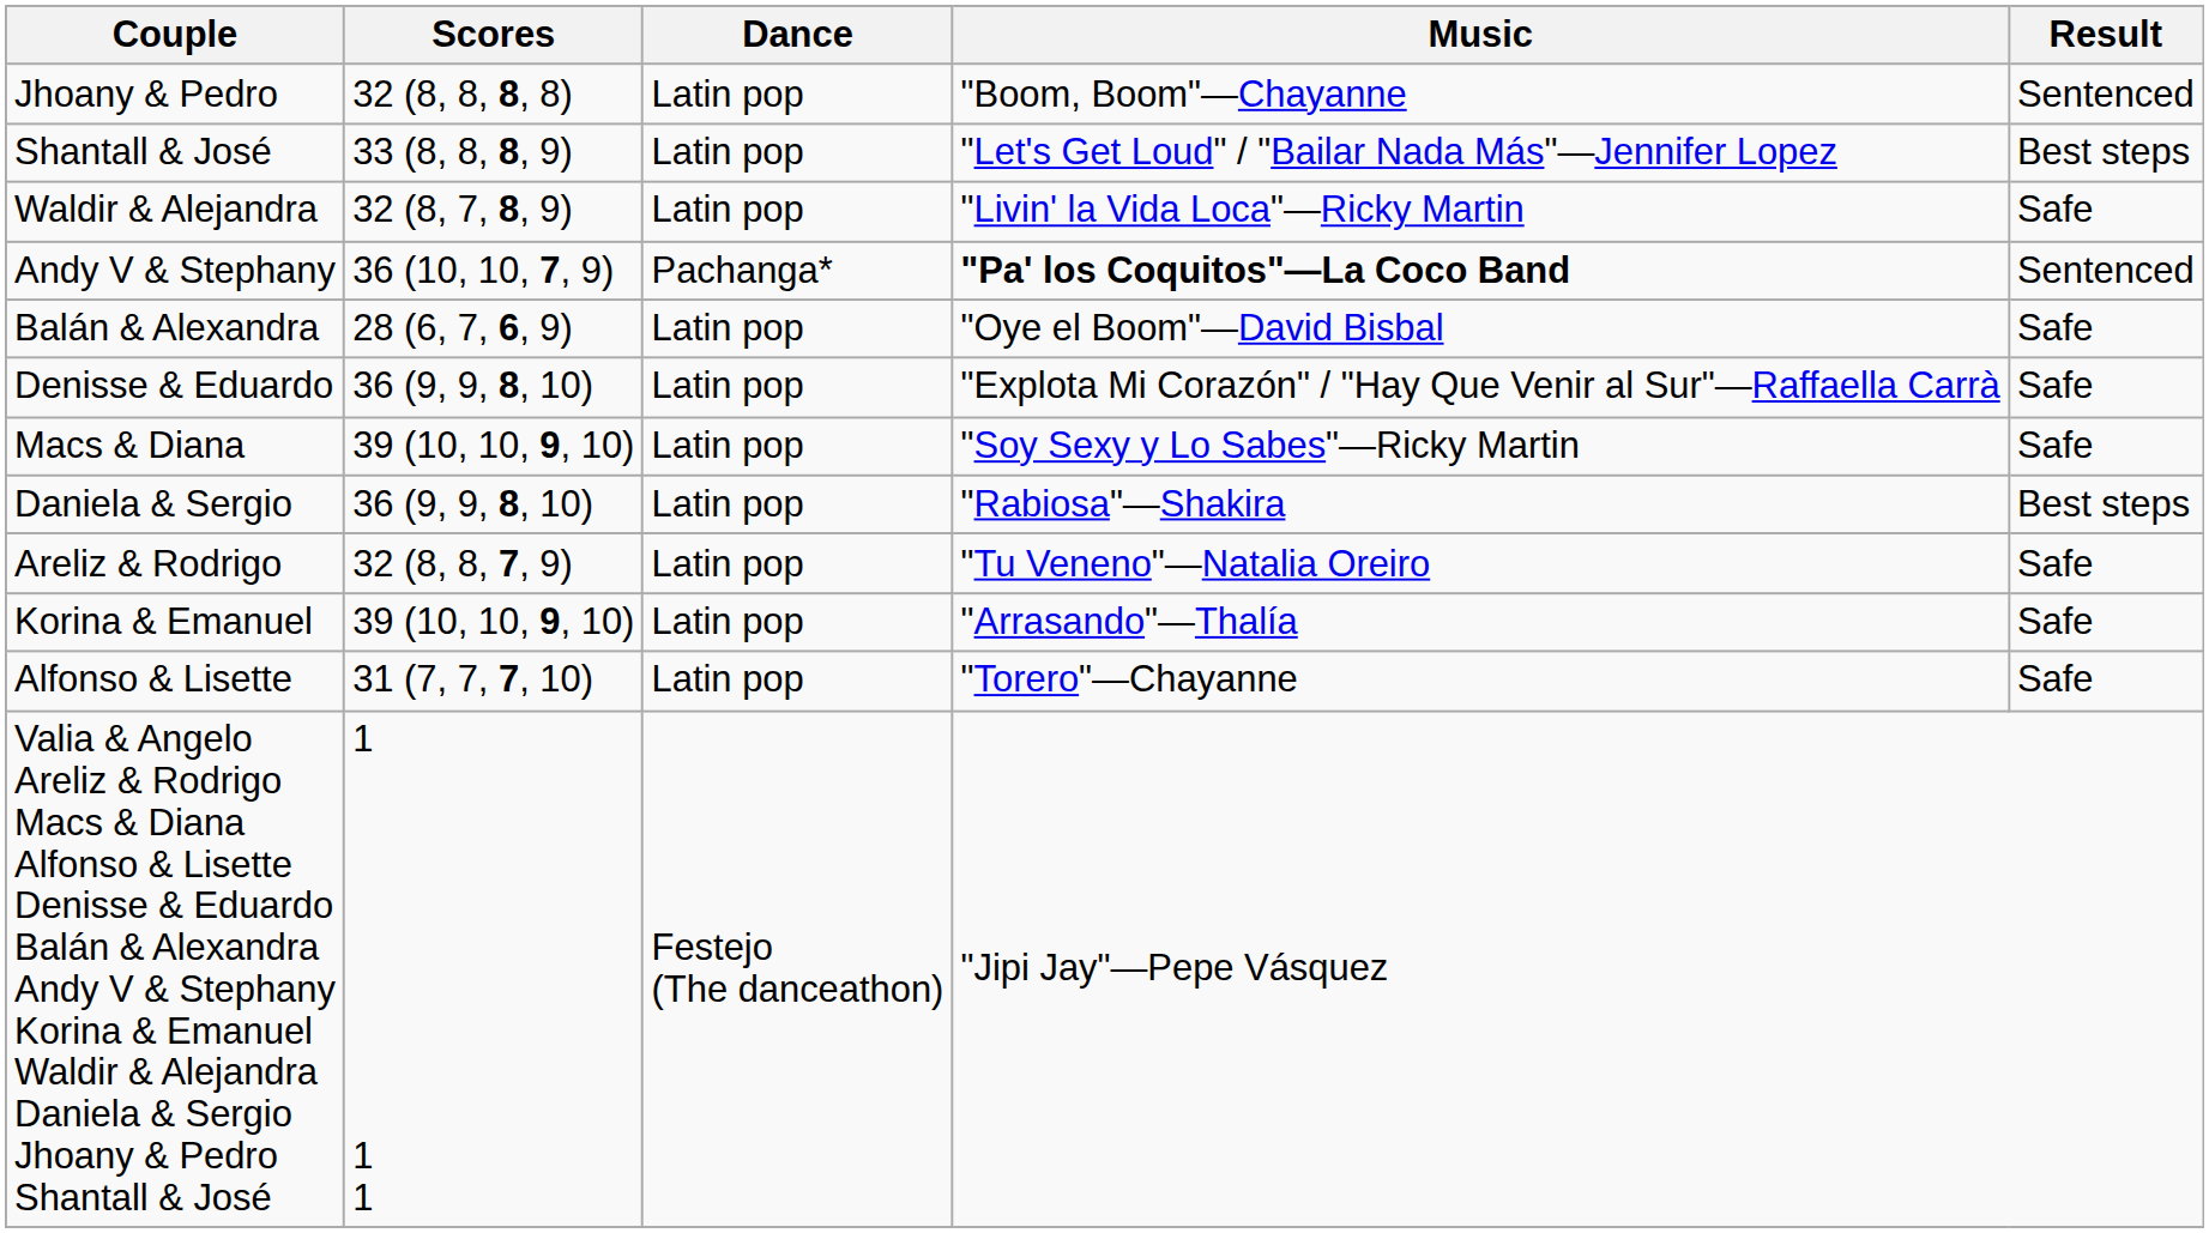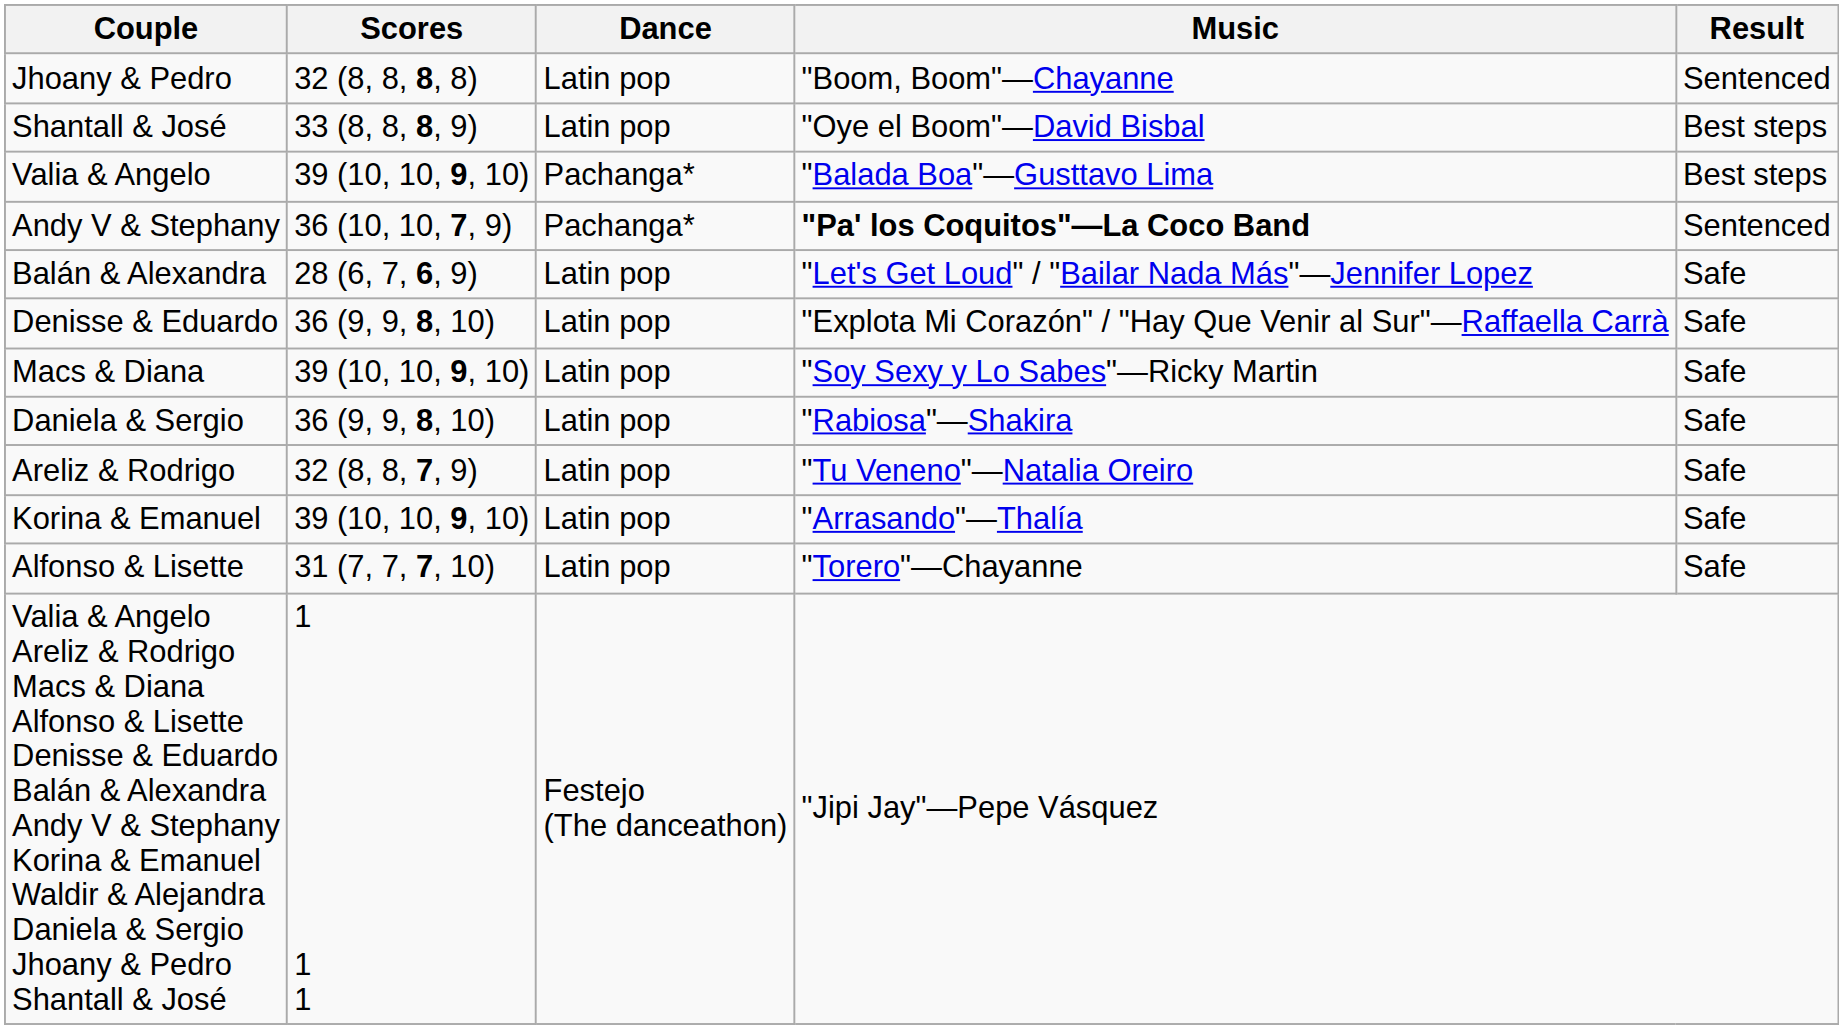Shantall & José | Music: "Let's Get Loud" / "Bailar Nada Más"—Jennifer Lopez -> "Oye el Boom"—David Bisbal
- row: Waldir & Alejandra | 32 (8, 7, 8, 9) | Latin pop | "Livin' la Vida Loca"—Ricky Martin | Safe
+ row: Valia & Angelo | 39 (10, 10, 9, 10) | Pachanga* | "Balada Boa"—Gusttavo Lima | Best steps
Balán & Alexandra | Music: "Oye el Boom"—David Bisbal -> "Let's Get Loud" / "Bailar Nada Más"—Jennifer Lopez
Daniela & Sergio | Result: Best steps -> Safe
